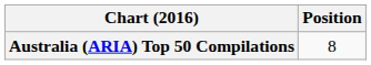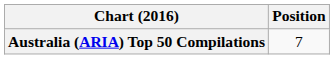Australia (ARIA) Top 50 Compilations | Position: 8 -> 7
